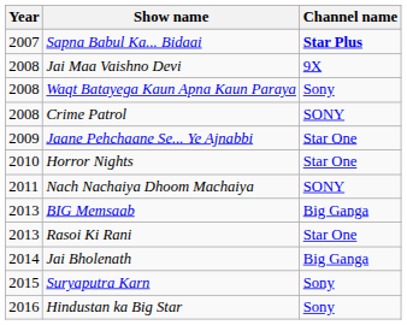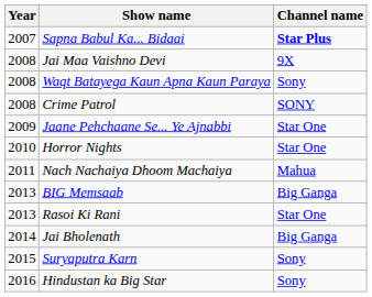Nach Nachaiya Dhoom Machaiya | Channel name: SONY -> Mahua
